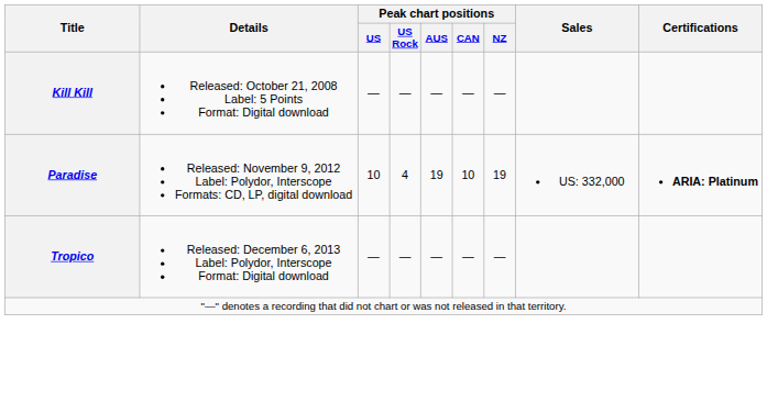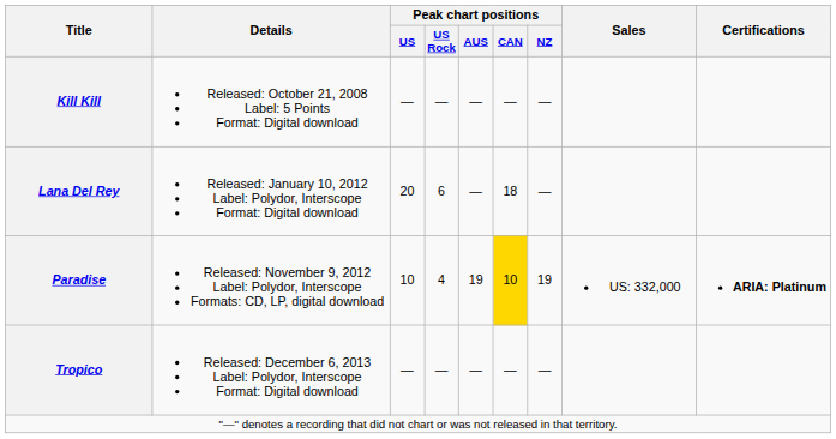+ row: Lana Del Rey | Released: January 10, 2012 Label: Polydor, Interscope Format: Digital download | 20 | 6 | — | 18 | —
Paradise | Peak chart positions / CAN: no background -> gold background
